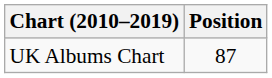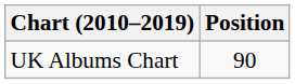UK Albums Chart | Position: 87 -> 90
